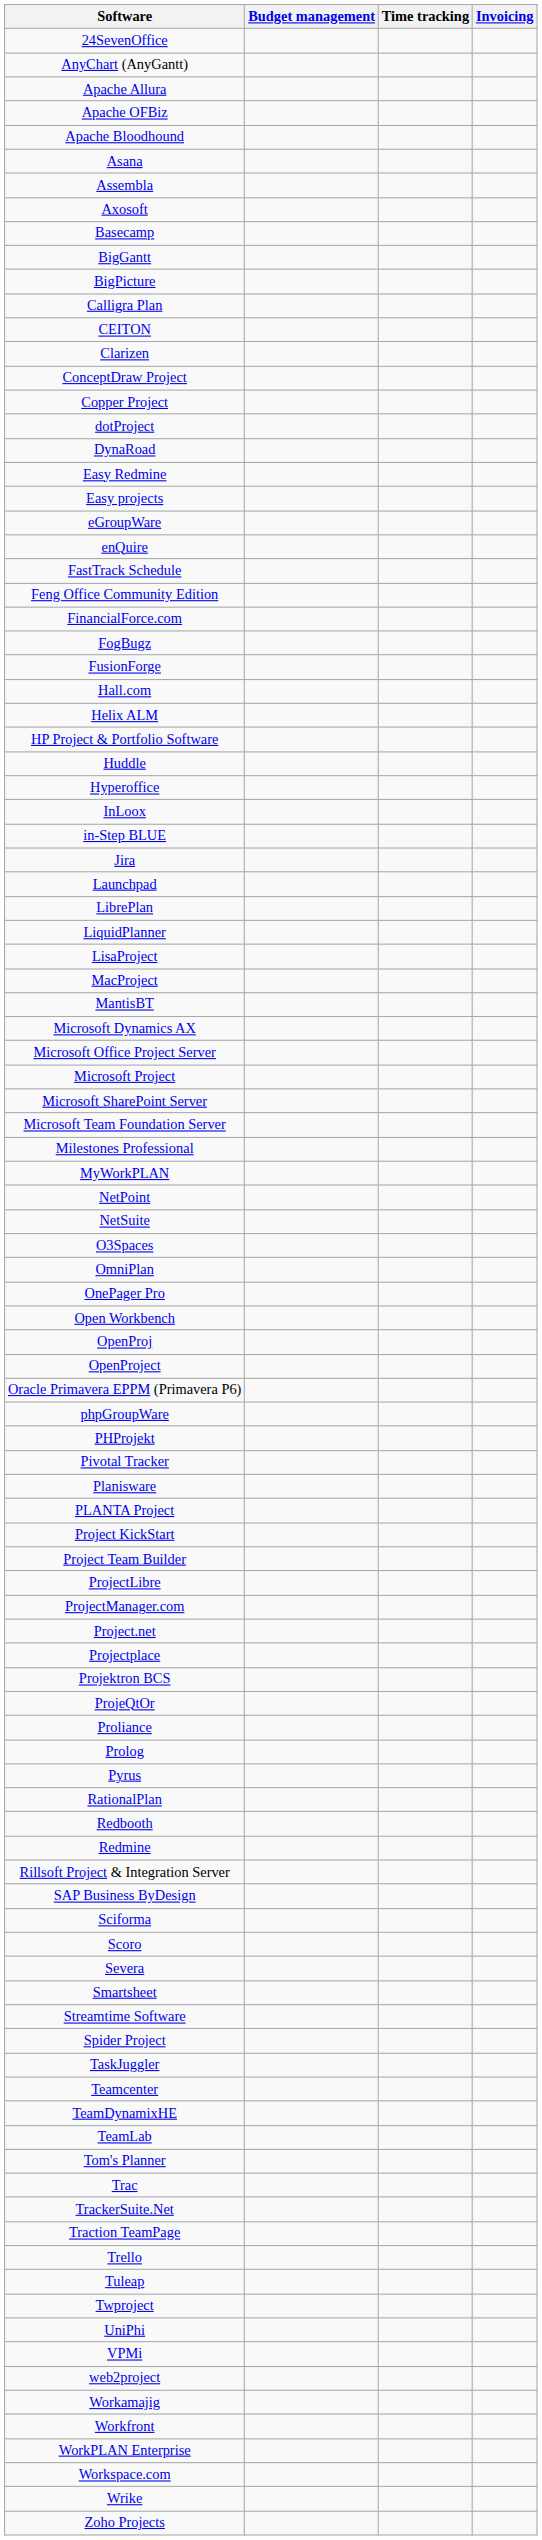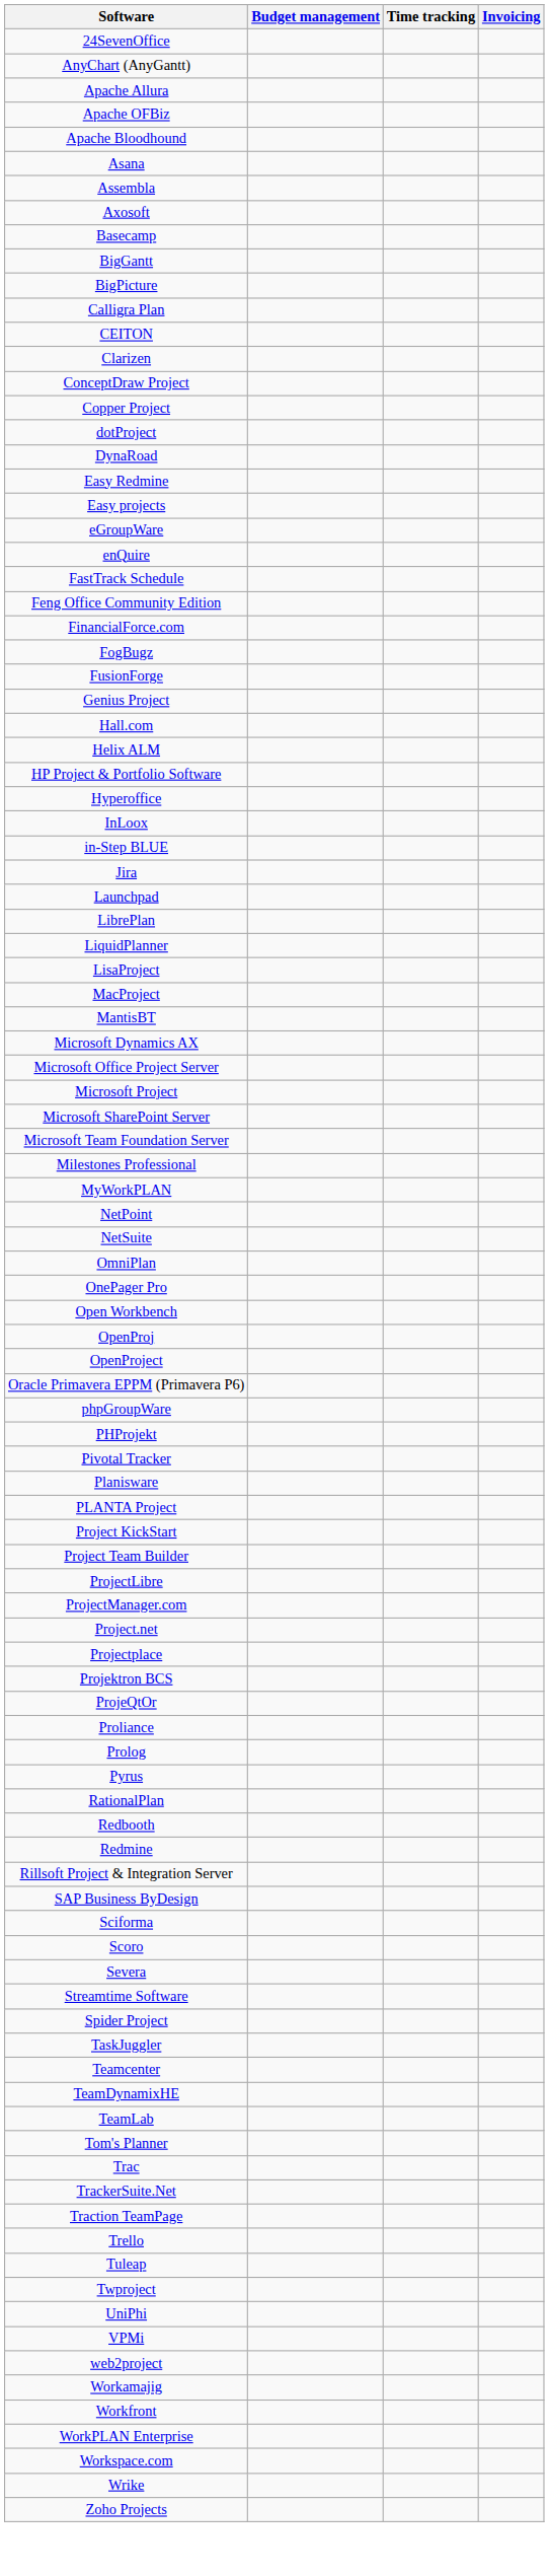+ row: Genius Project
- row: Huddle
- row: O3Spaces
- row: Smartsheet
